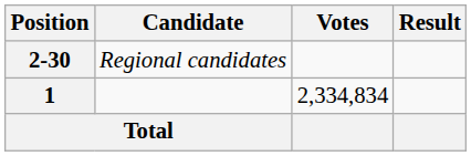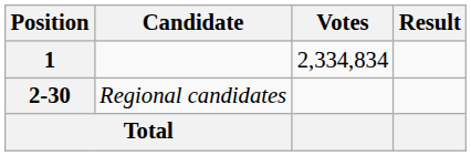rows swapped: 1 <-> 2-30
